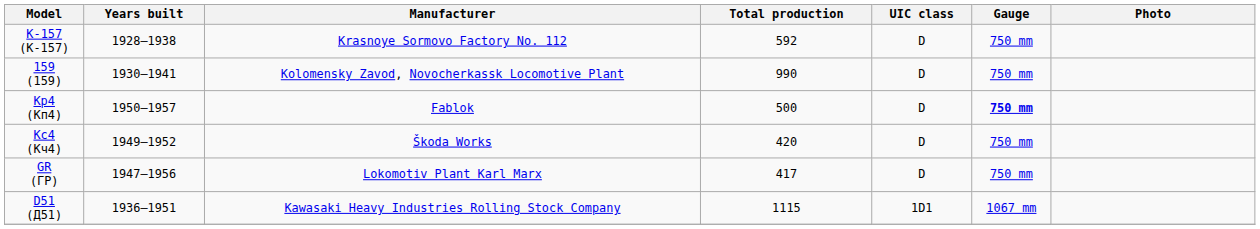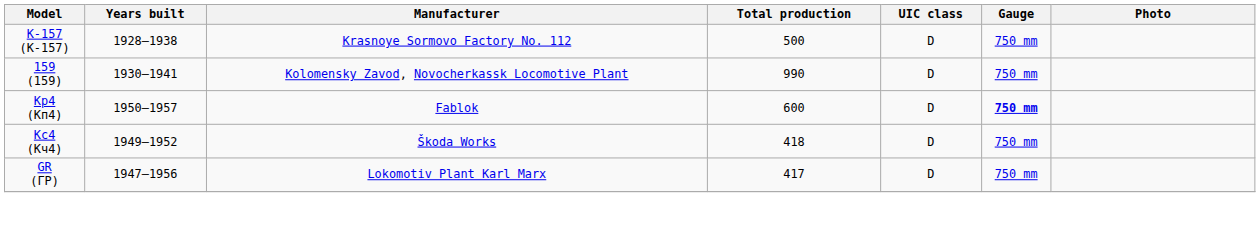K-157 (К-157) | Total production: 592 -> 500
Kp4 (Кп4) | Total production: 500 -> 600
Kc4 (Кч4) | Total production: 420 -> 418
- row: D51 (Д51) | 1936–1951 | Kawasaki Heavy Industries Rolling Stock Company | 1115 | 1D1 | 1067 mm
